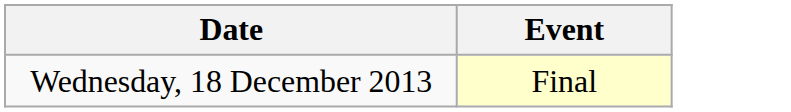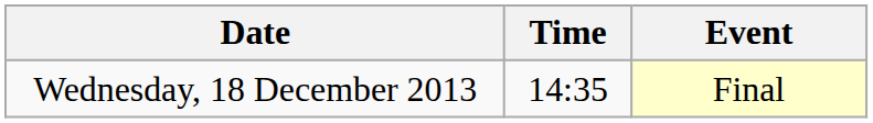+ column: Time | 14:35
